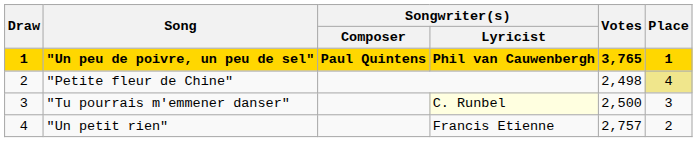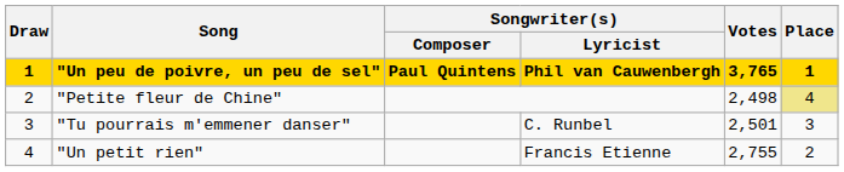"Tu pourrais m'emmener danser" | Songwriter(s) / Lyricist: lightyellow background -> no background
"Tu pourrais m'emmener danser" | Votes: 2,500 -> 2,501
"Un petit rien" | Votes: 2,757 -> 2,755
